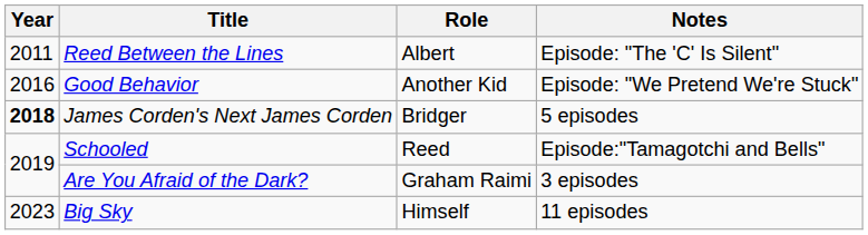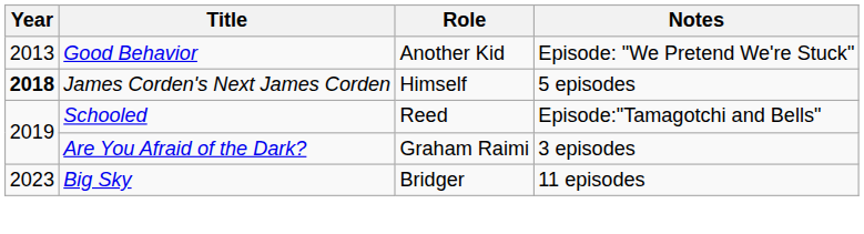- row: 2011 | Reed Between the Lines | Albert | Episode: "The 'C' Is Silent"
Good Behavior | Year: 2016 -> 2013
James Corden's Next James Corden | Role: Bridger -> Himself
Big Sky | Role: Himself -> Bridger
